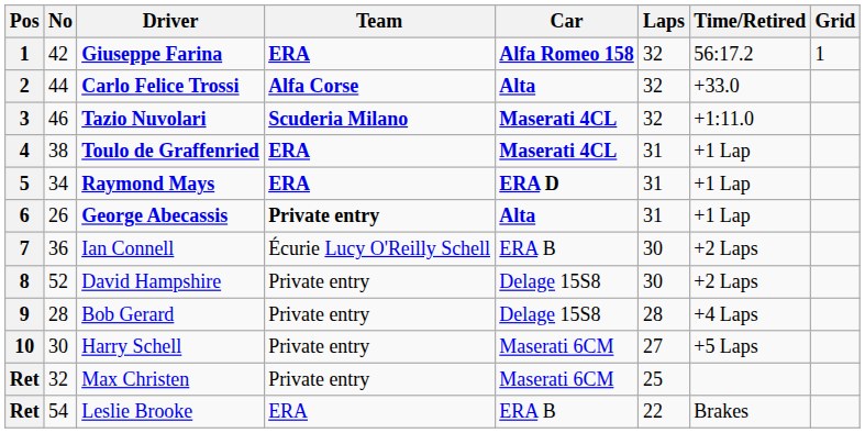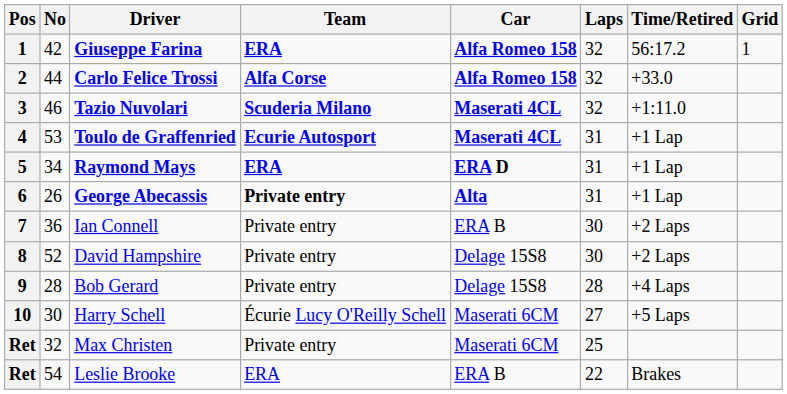Carlo Felice Trossi | Car: Alta -> Alfa Romeo 158
Toulo de Graffenried | No: 38 -> 53
Toulo de Graffenried | Team: ERA -> Ecurie Autosport
Ian Connell | Team: Écurie Lucy O'Reilly Schell -> Private entry
Harry Schell | Team: Private entry -> Écurie Lucy O'Reilly Schell
